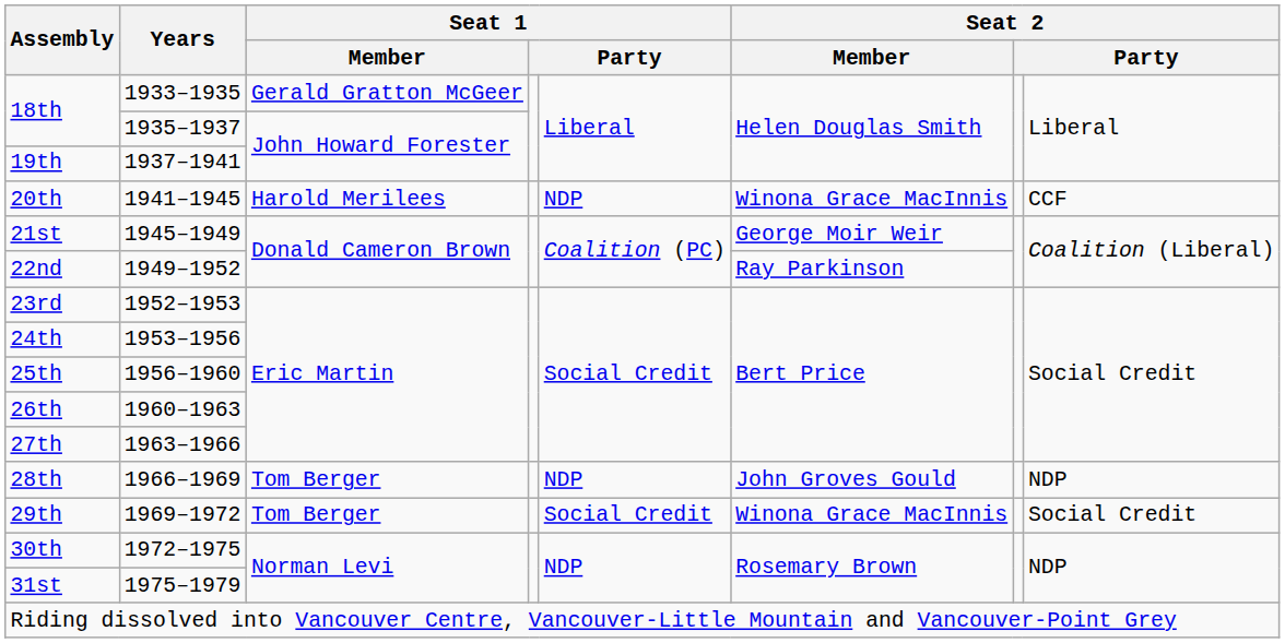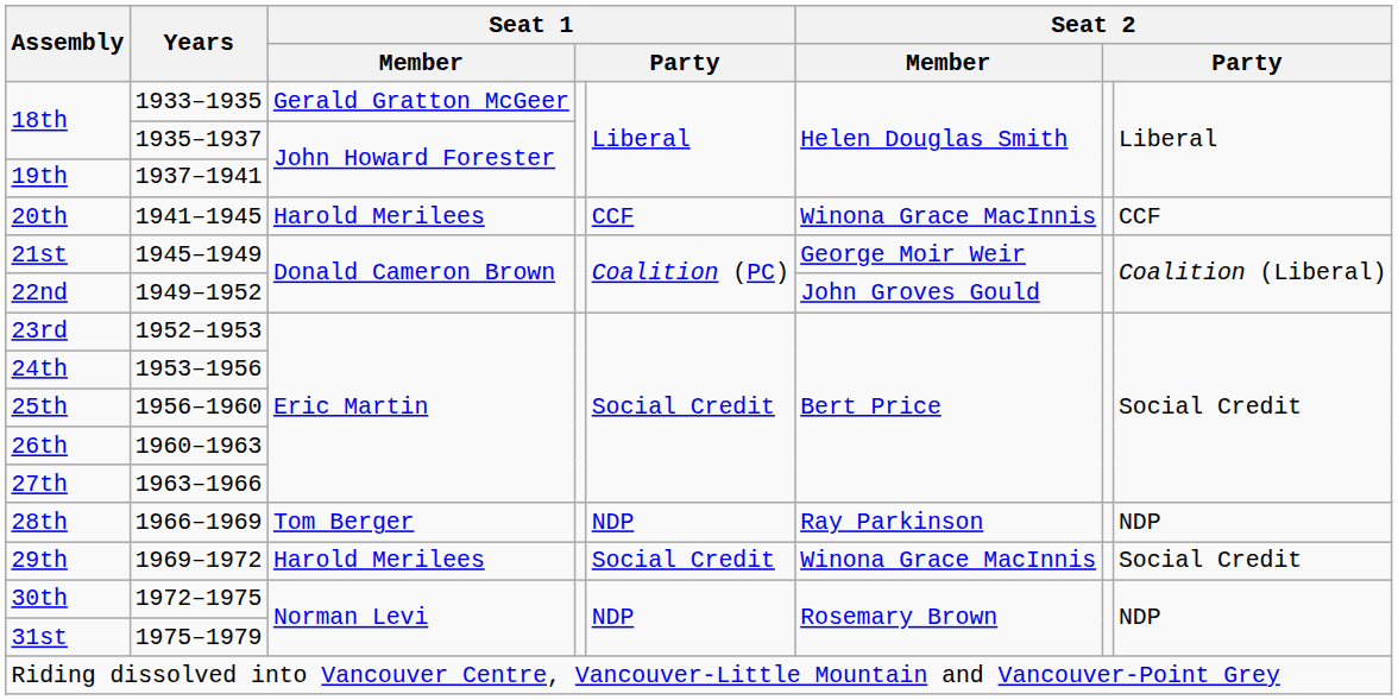20th | column 5: NDP -> CCF
22nd | Seat 2 / Member: Ray Parkinson -> John Groves Gould
28th | Seat 2 / Member: John Groves Gould -> Ray Parkinson
29th | Seat 1 / Member: Tom Berger -> Harold Merilees
